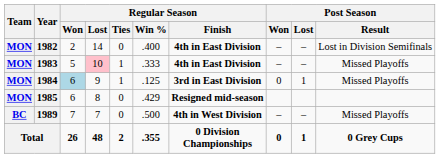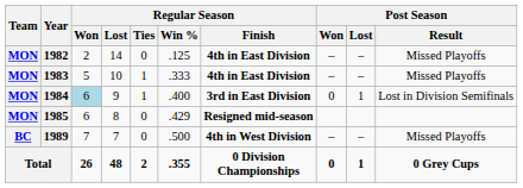1982 | Regular Season / Win %: .400 -> .125
1982 | Post Season / Result: Lost in Division Semifinals -> Missed Playoffs
1983 | Regular Season / Lost: pink background -> no background
1984 | Regular Season / Win %: .125 -> .400
1984 | Post Season / Result: Missed Playoffs -> Lost in Division Semifinals
